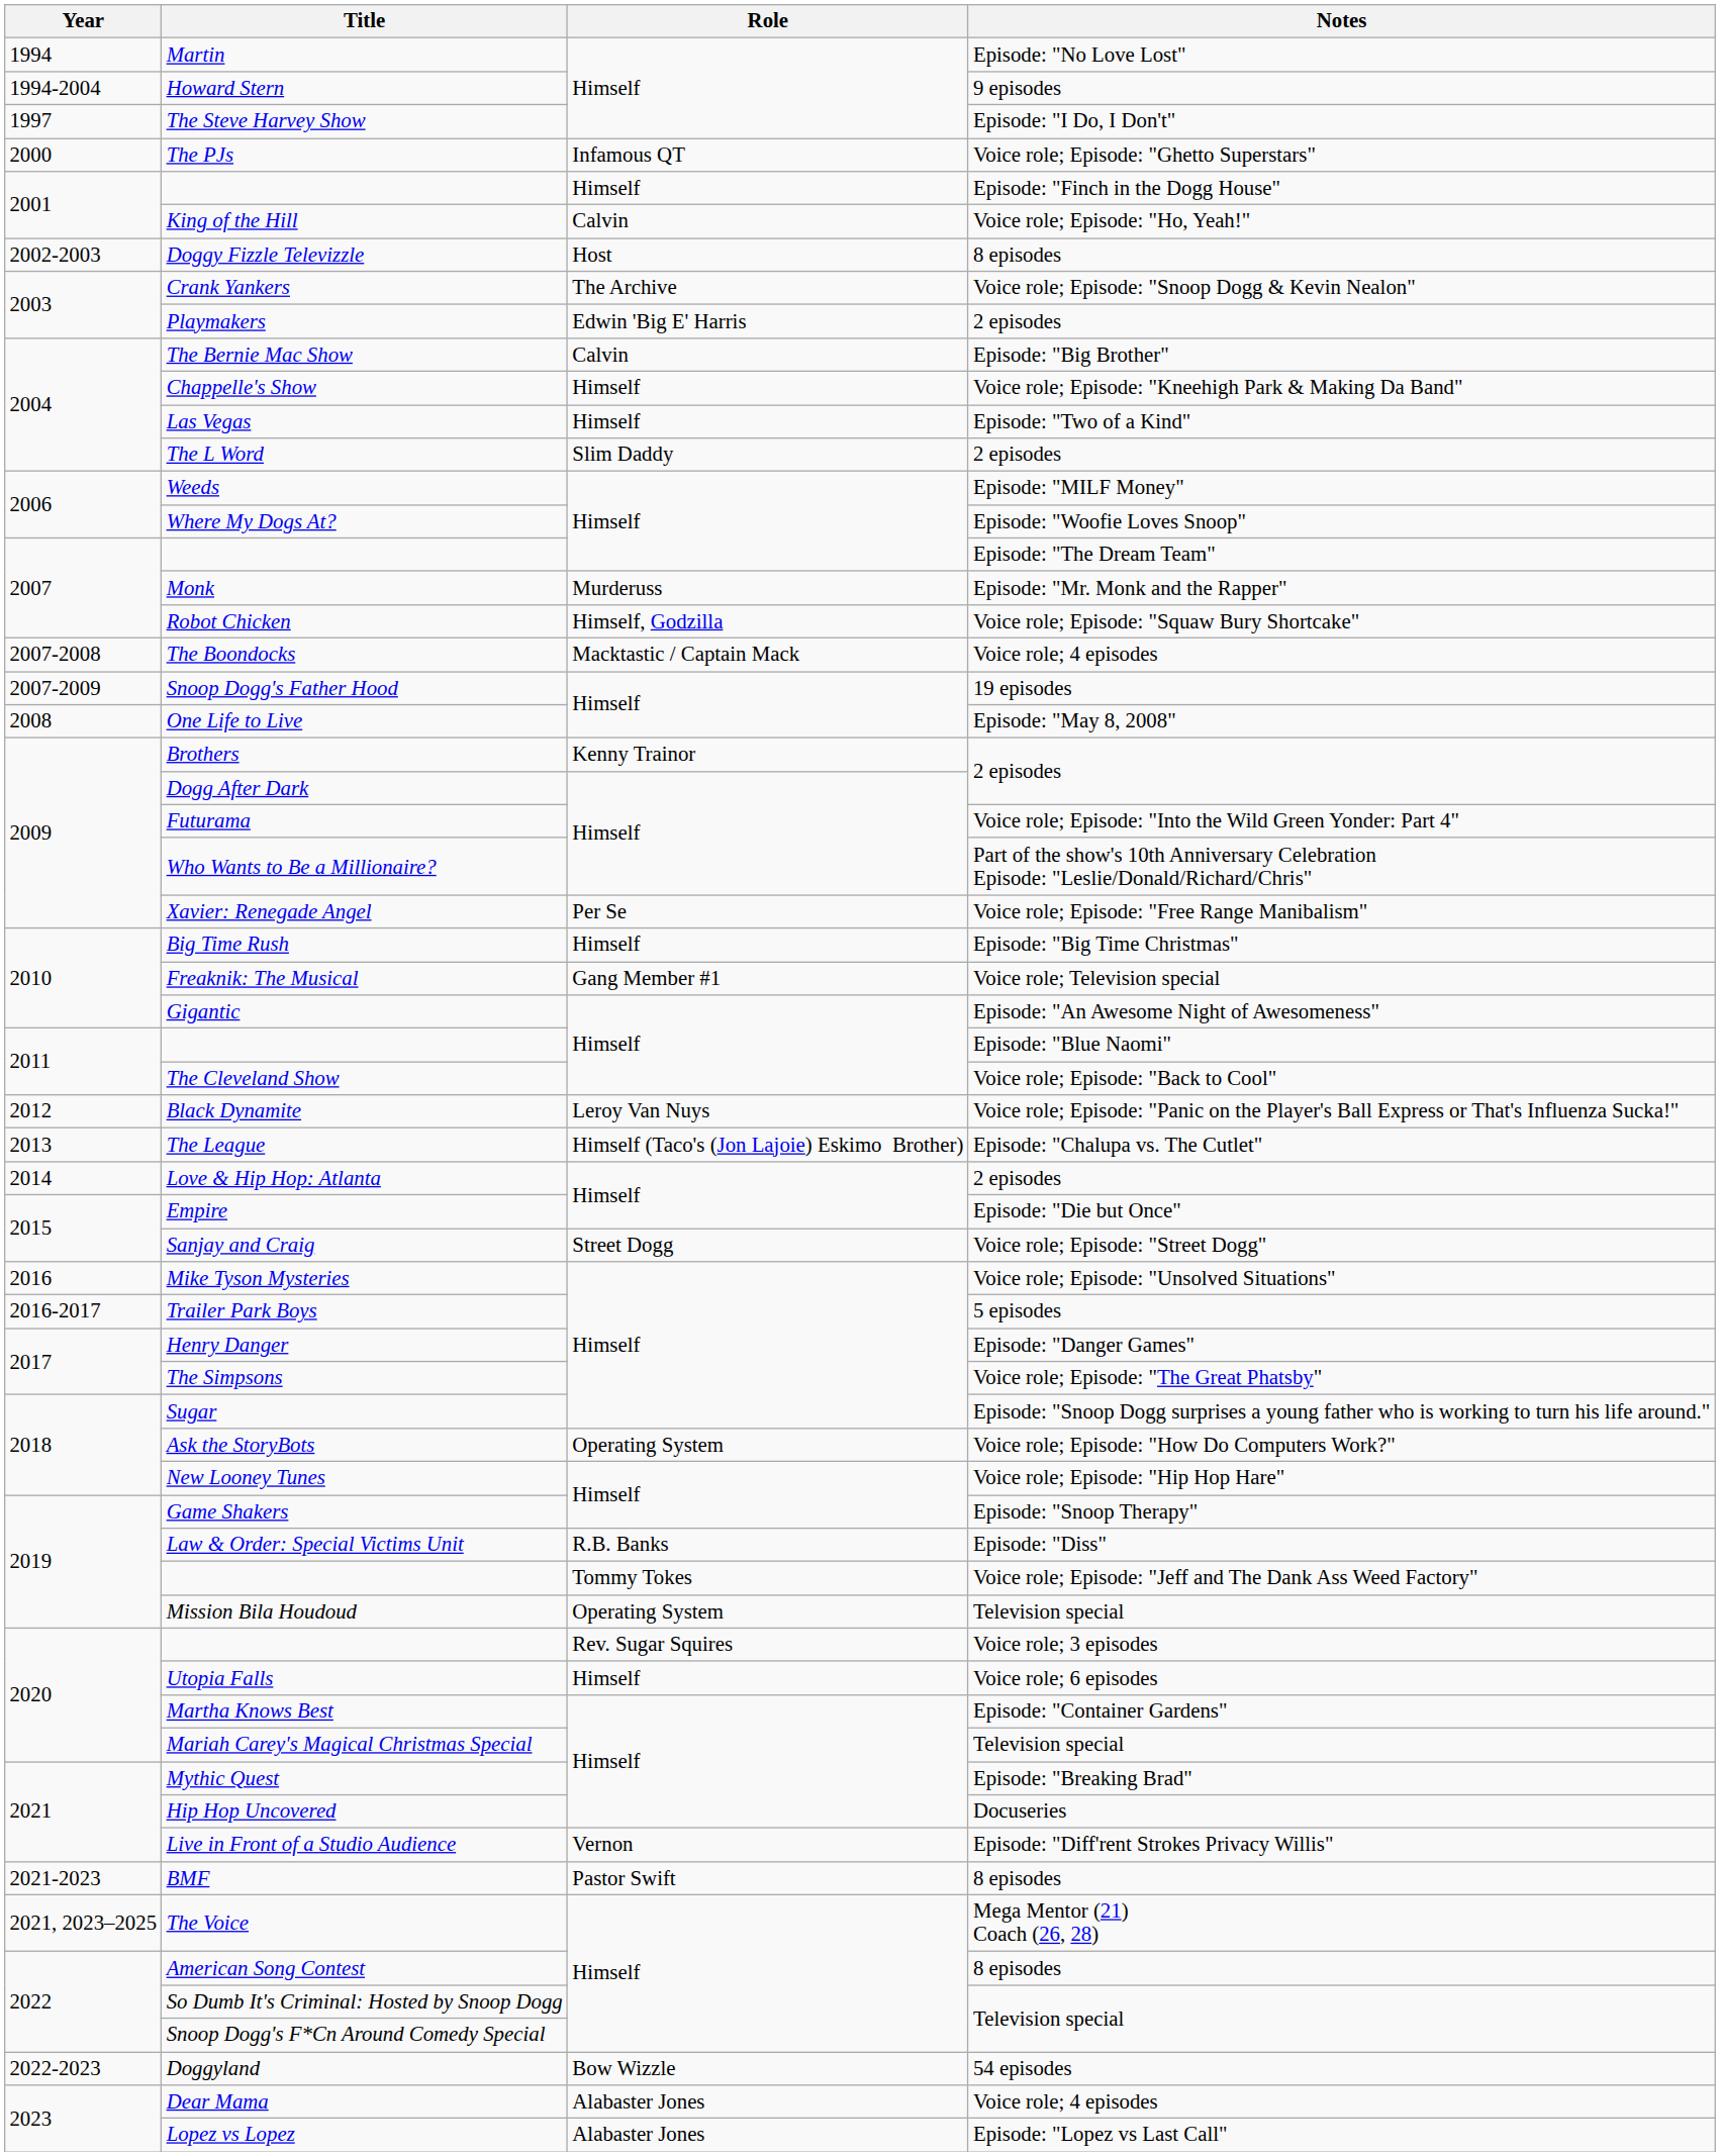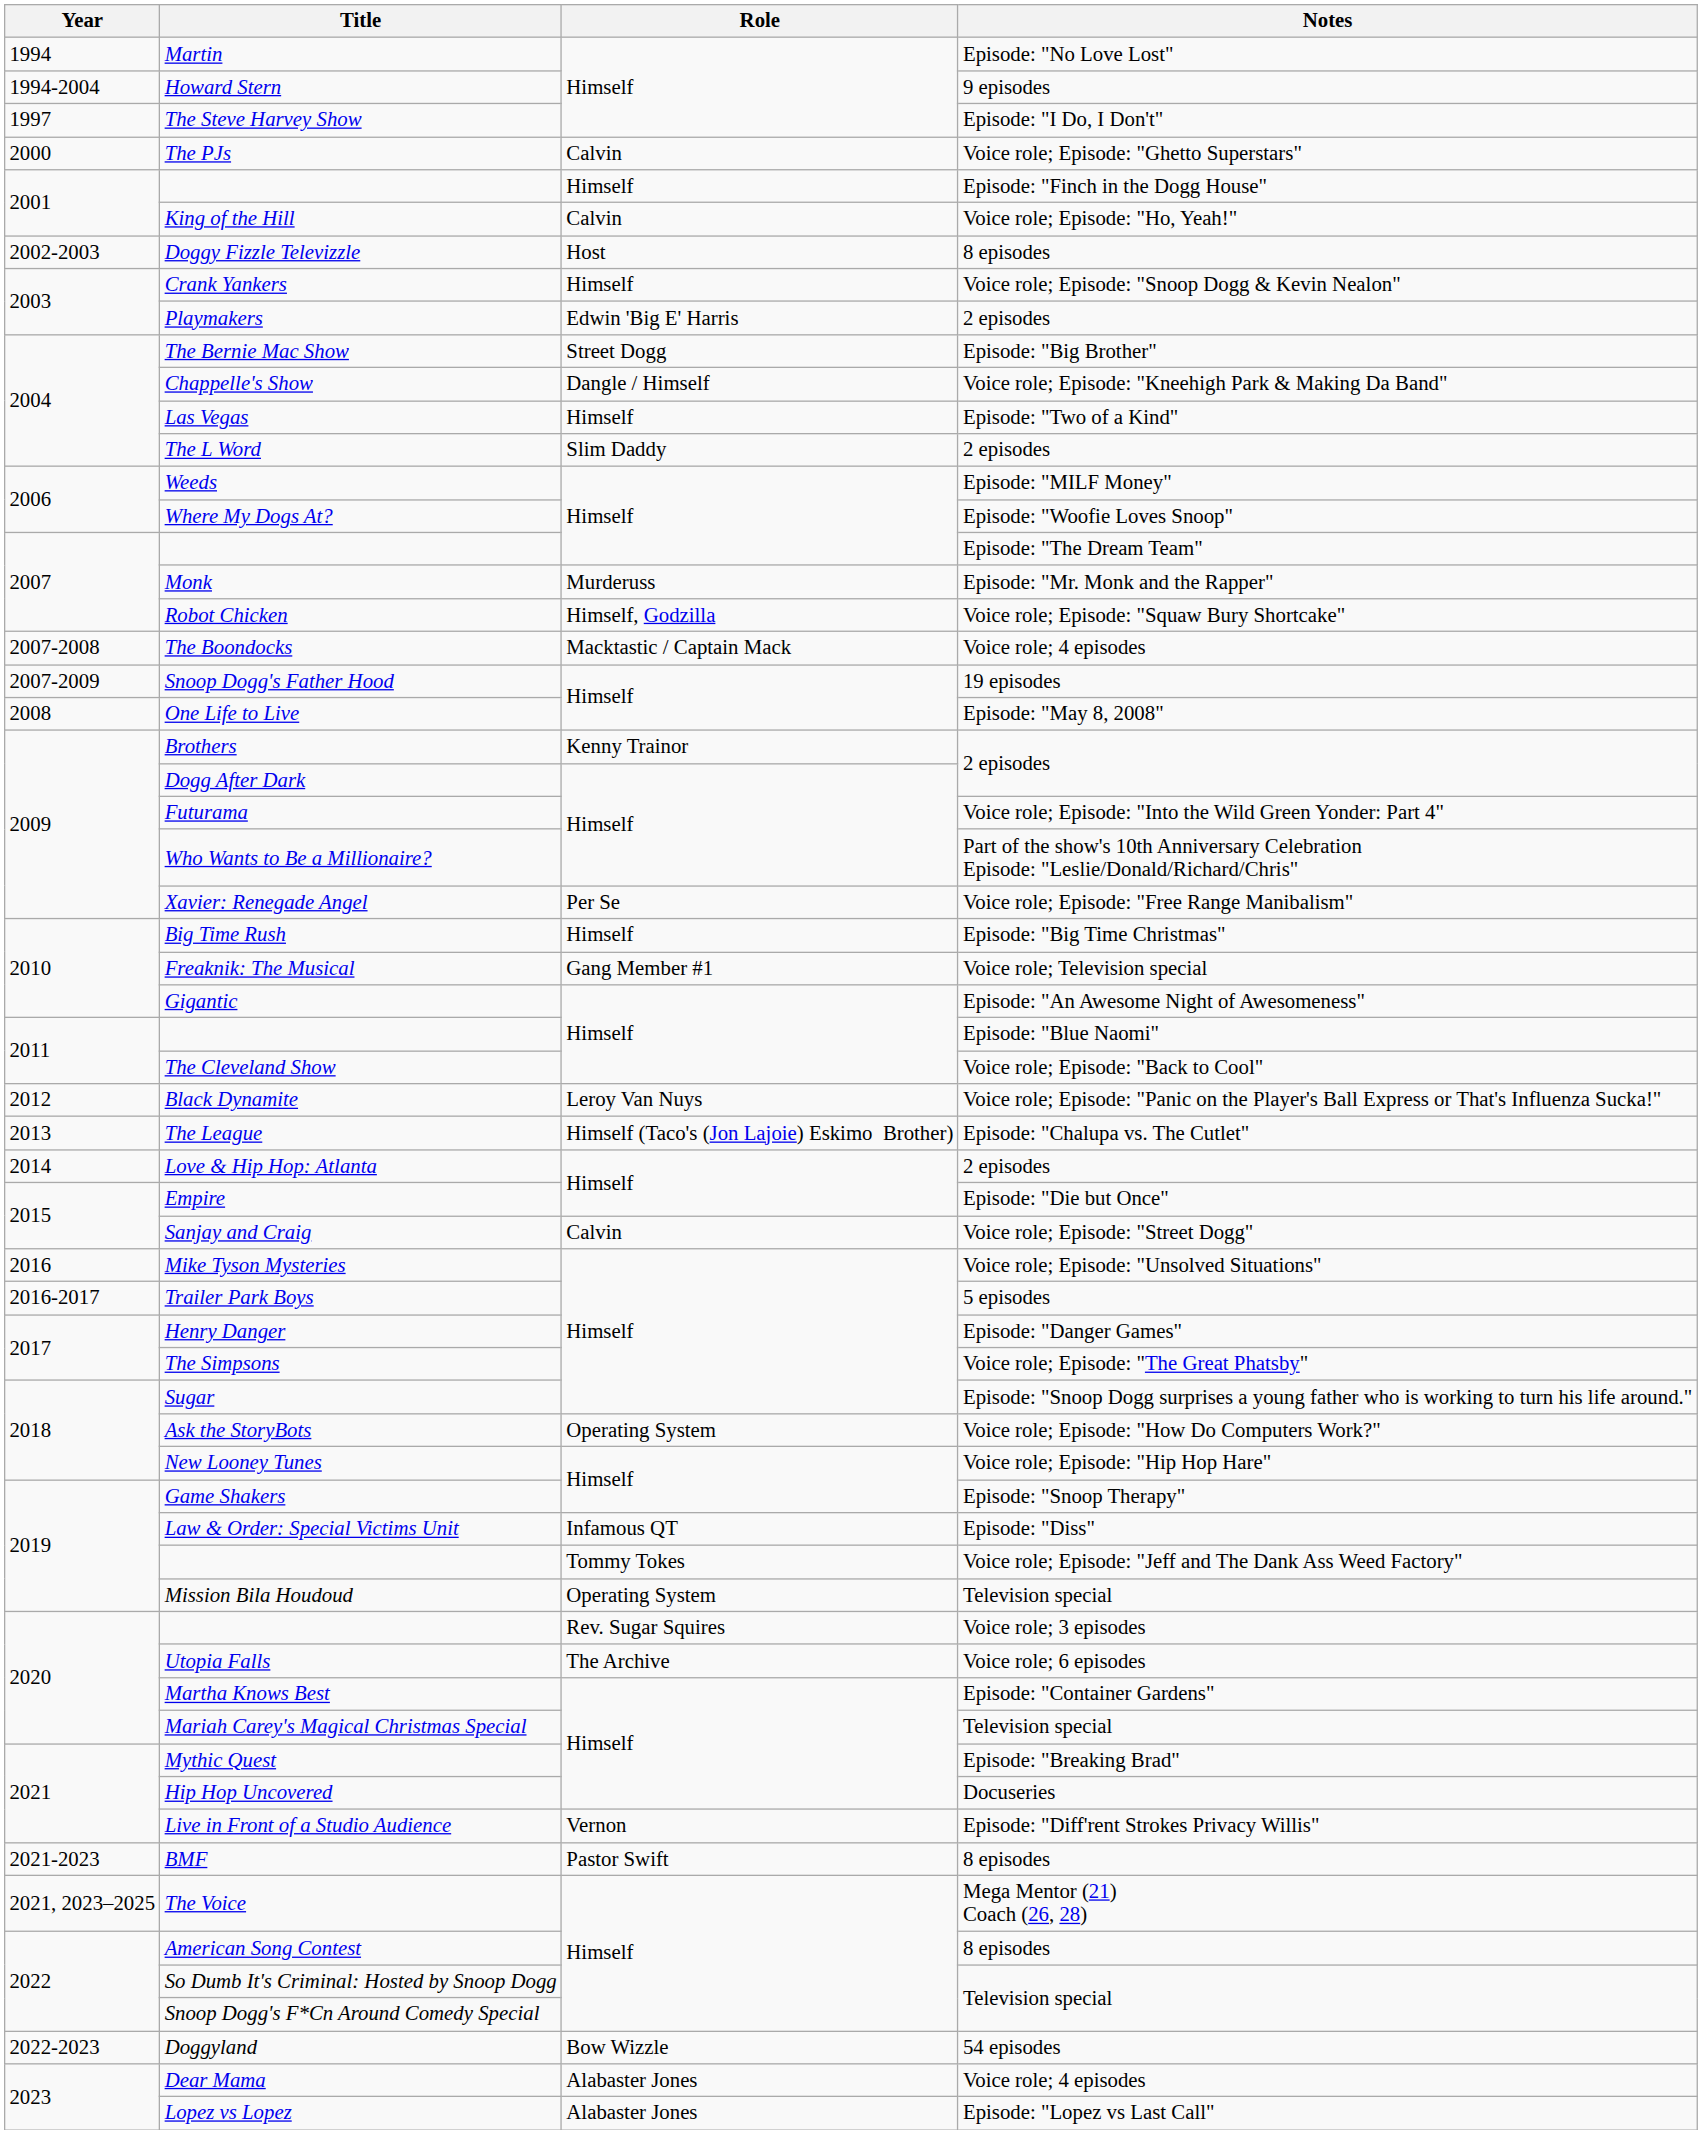The PJs | Role: Infamous QT -> Calvin
Crank Yankers | Role: The Archive -> Himself
The Bernie Mac Show | Role: Calvin -> Street Dogg
Chappelle's Show | Role: Himself -> Dangle / Himself
Sanjay and Craig | Role: Street Dogg -> Calvin
Law & Order: Special Victims Unit | Role: R.B. Banks -> Infamous QT
Utopia Falls | Role: Himself -> The Archive
